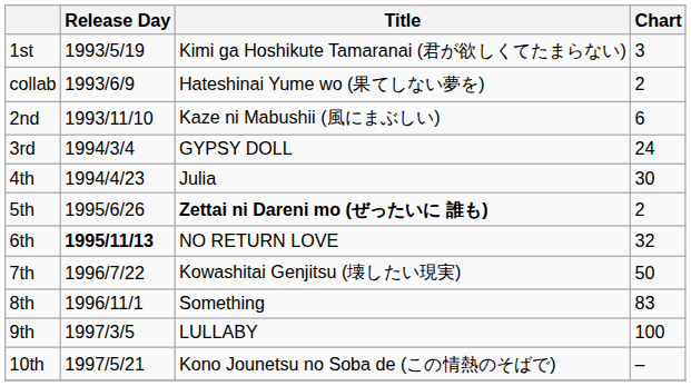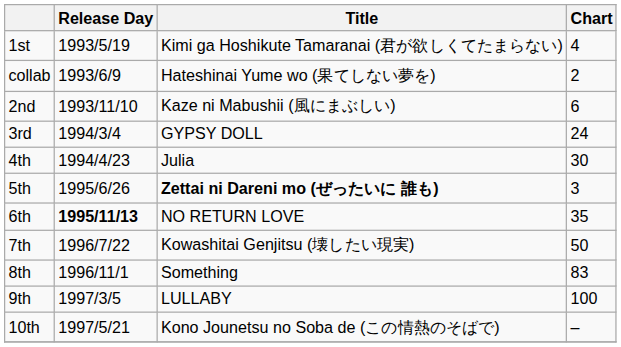1st | Chart: 3 -> 4
5th | Chart: 2 -> 3
6th | Chart: 32 -> 35
